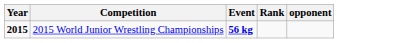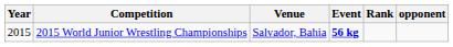+ column: Venue | Salvador, Bahia
2015 World Junior Wrestling Championships | Year: bold -> normal
